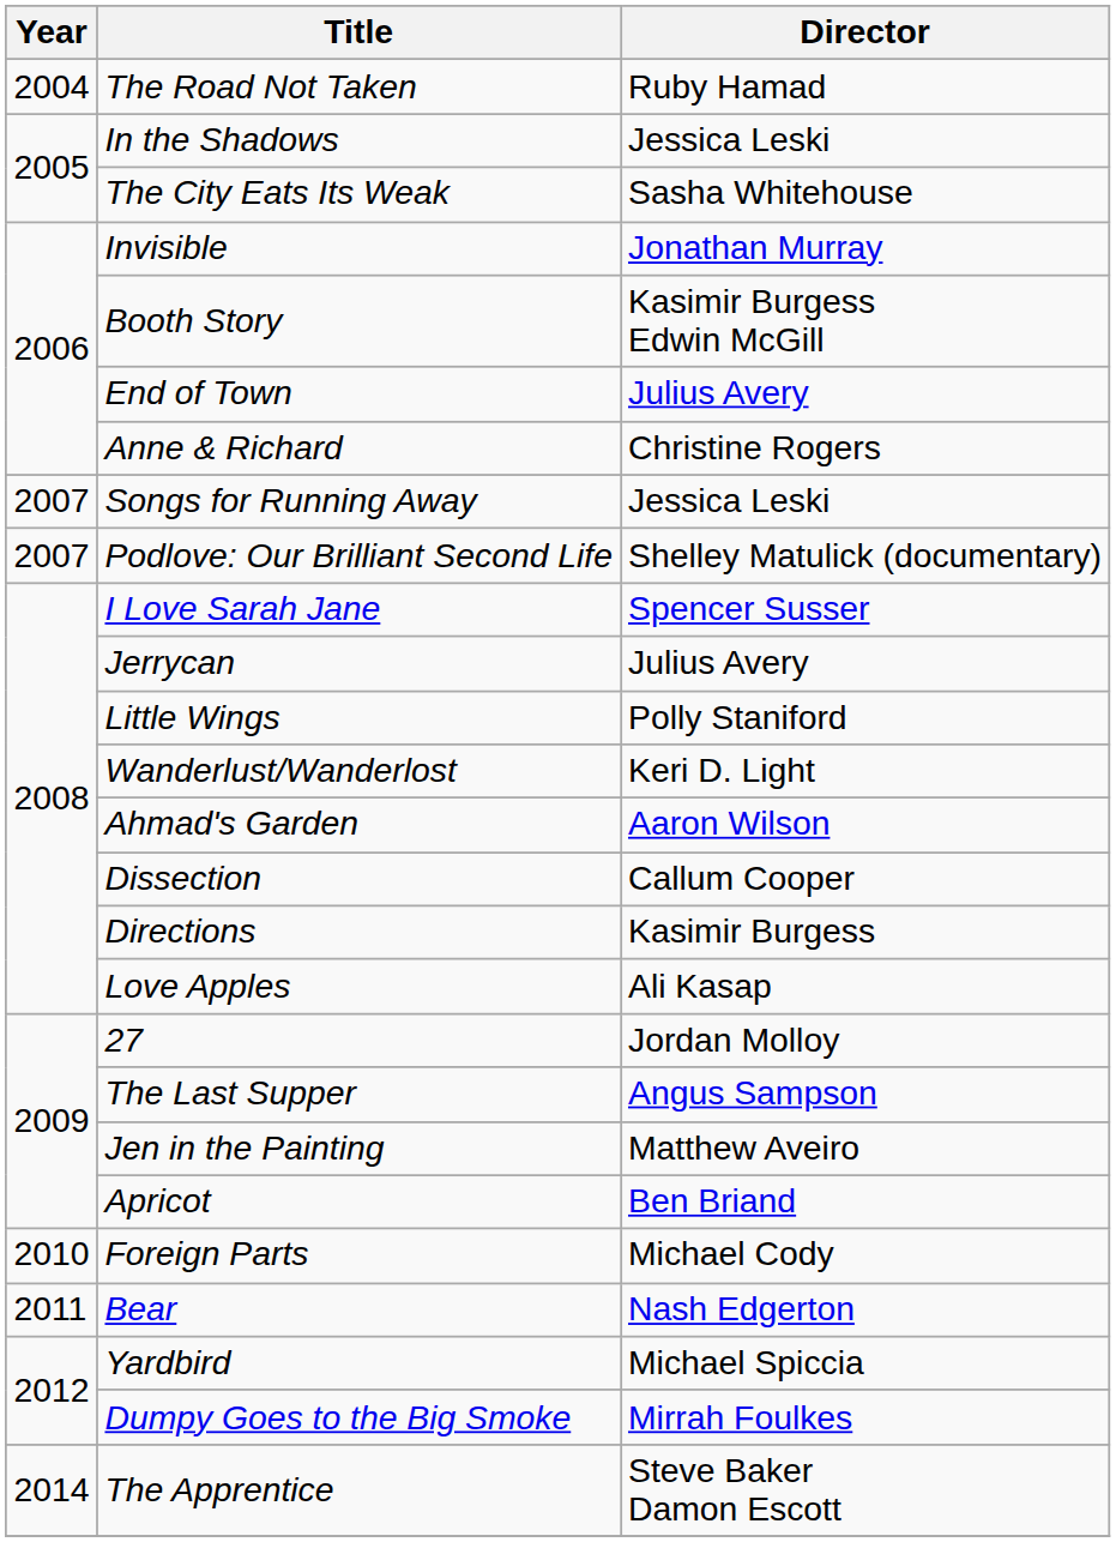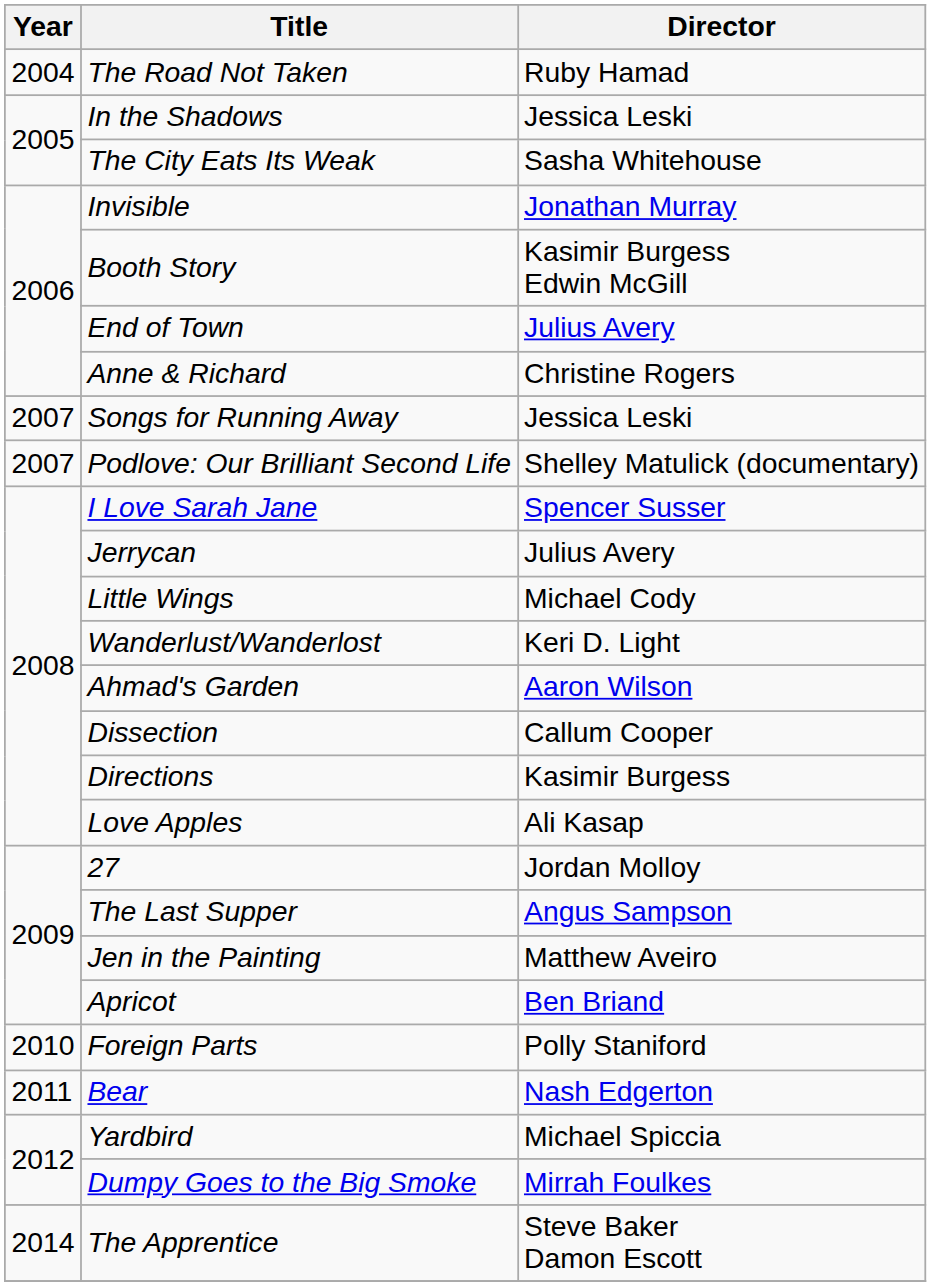Little Wings | Director: Polly Staniford -> Michael Cody
Foreign Parts | Director: Michael Cody -> Polly Staniford
